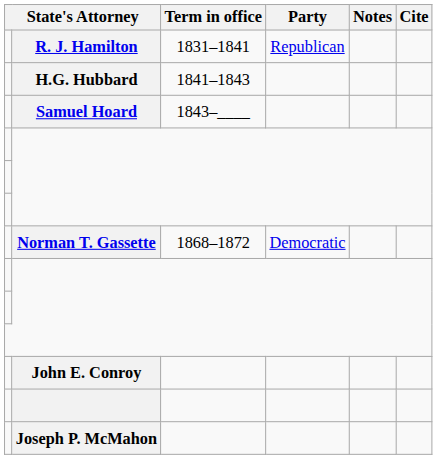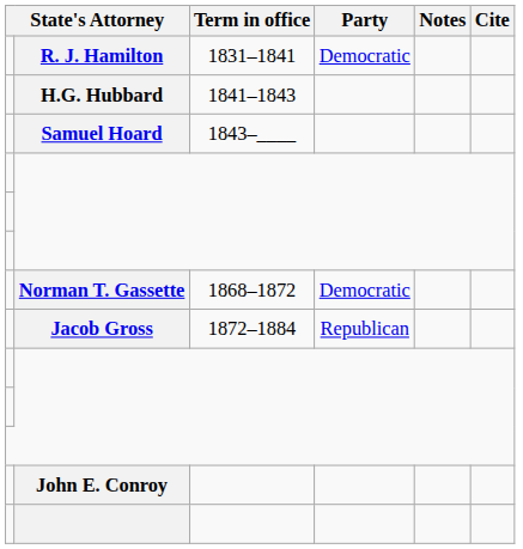R. J. Hamilton | Party: Republican -> Democratic
+ row: Jacob Gross | 1872–1884 | Republican
- row: Joseph P. McMahon
